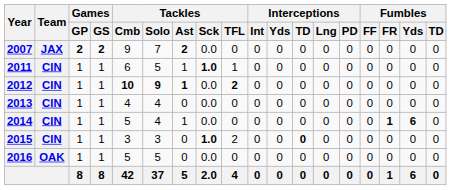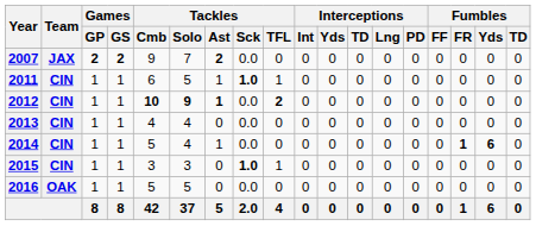2015 | Tackles / TFL: 2 -> 1
2015 | Interceptions / TD: bold -> normal
